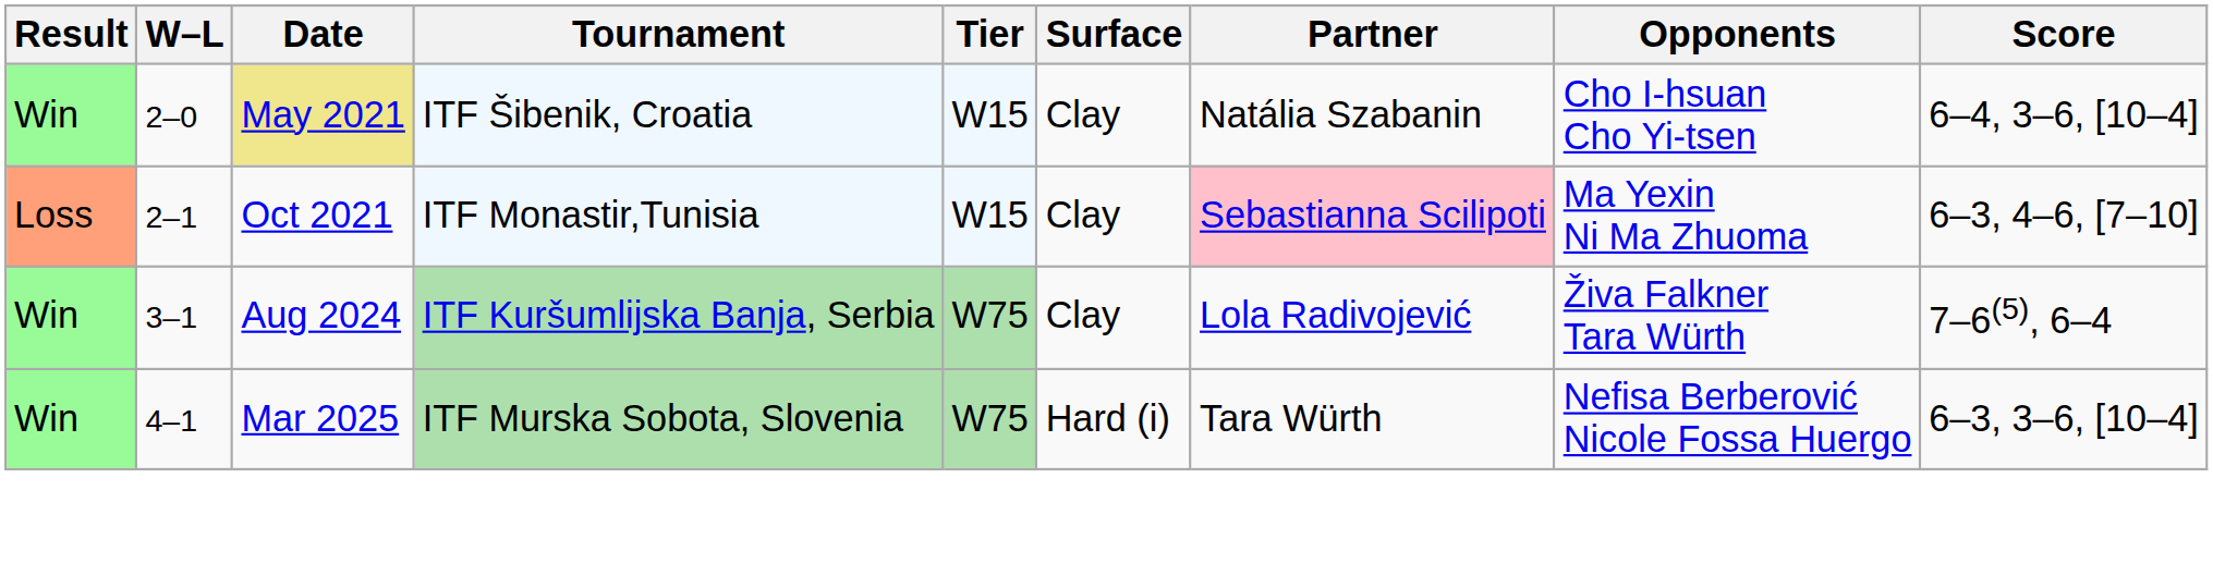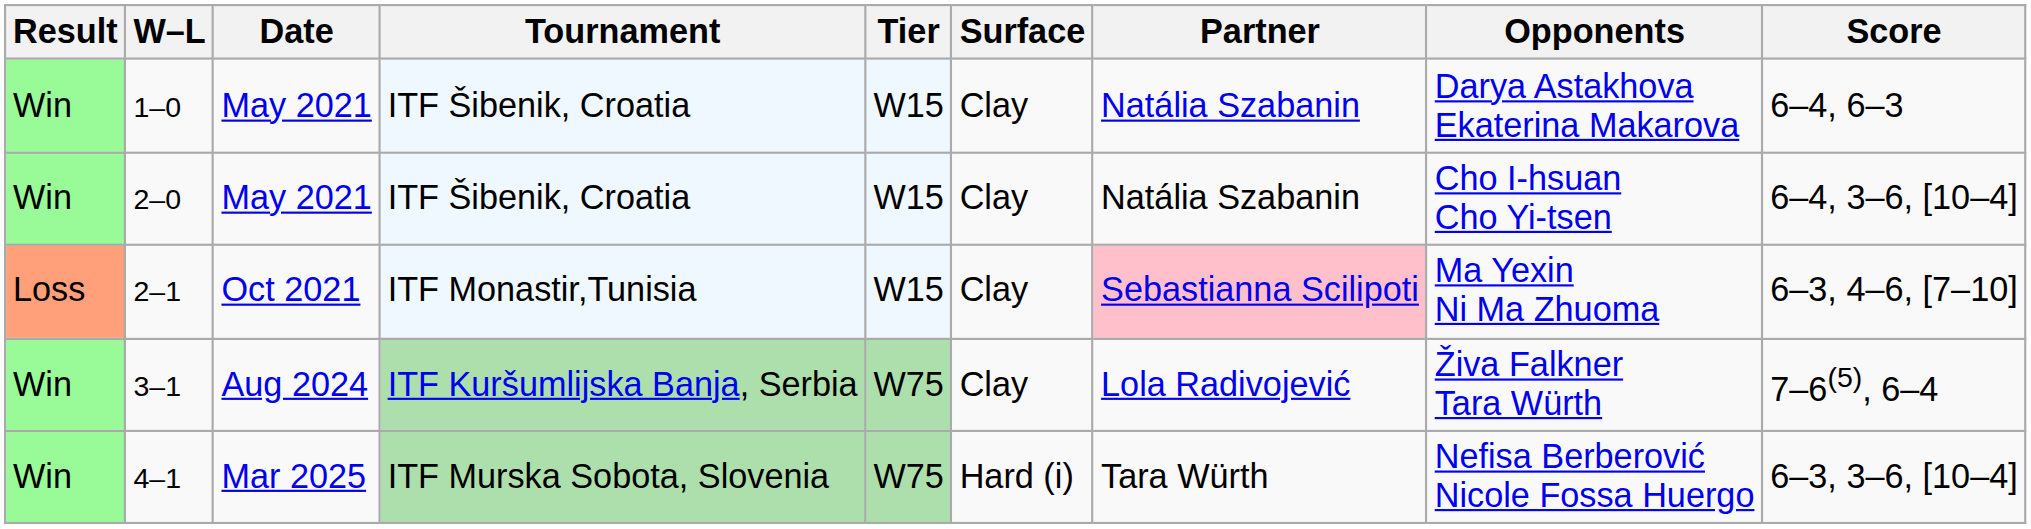+ row: Win | 1–0 | May 2021 | ITF Šibenik, Croatia | W15 | Clay | Natália Szabanin | Darya Astakhova Ekaterina Makarova | 6–4, 6–3
2–0 | Date: khaki background -> no background
